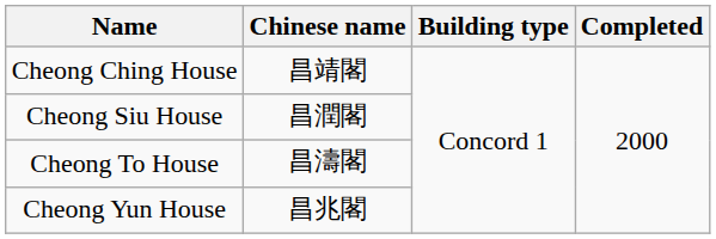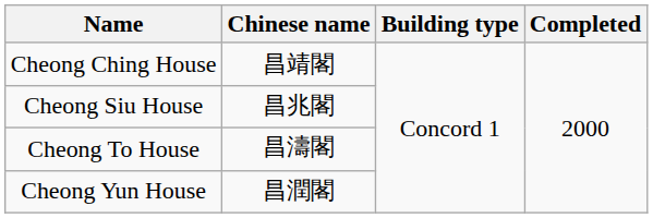Cheong Siu House | Chinese name: 昌潤閣 -> 昌兆閣
Cheong Yun House | Chinese name: 昌兆閣 -> 昌潤閣
